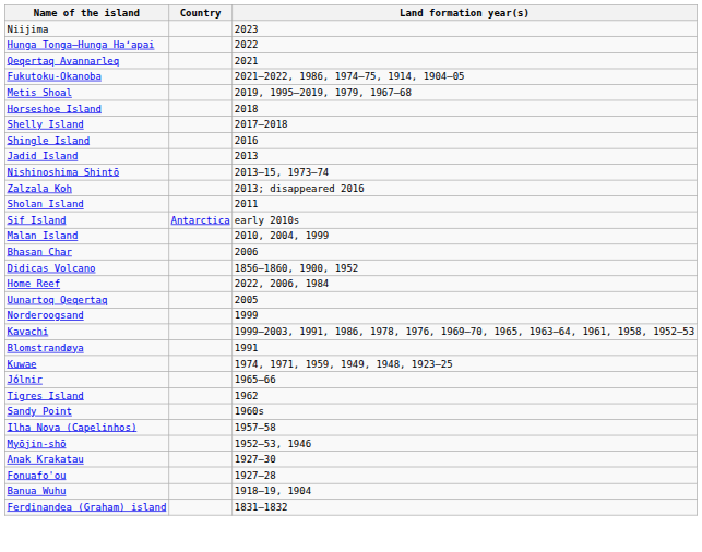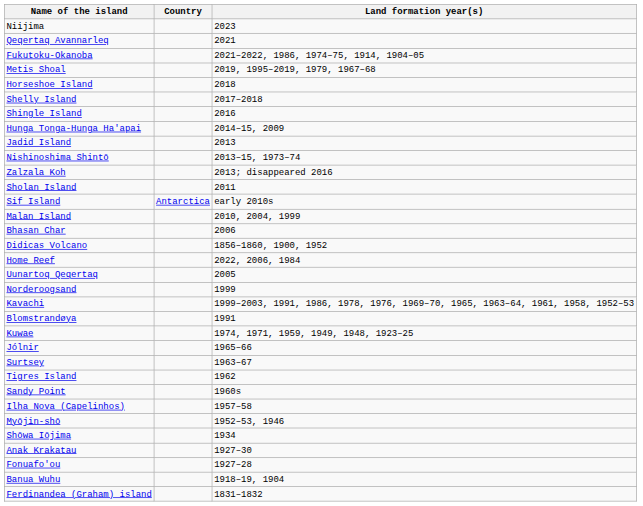- row: Hunga Tonga–Hunga Haʻapai | 2022
+ row: Hunga Tonga-Hunga Ha'apai | 2014–15, 2009
+ row: Surtsey | 1963–67
+ row: Shōwa Iōjima | 1934
